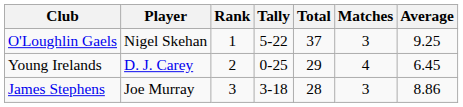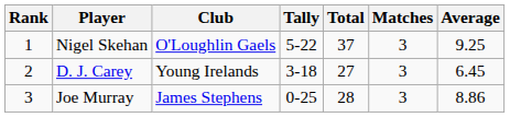columns swapped: Rank <-> Club
D. J. Carey | Tally: 0-25 -> 3-18
D. J. Carey | Total: 29 -> 27
D. J. Carey | Matches: 4 -> 3
Joe Murray | Tally: 3-18 -> 0-25
